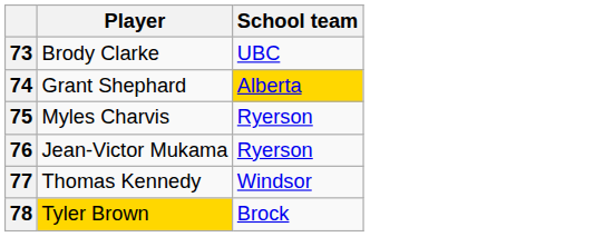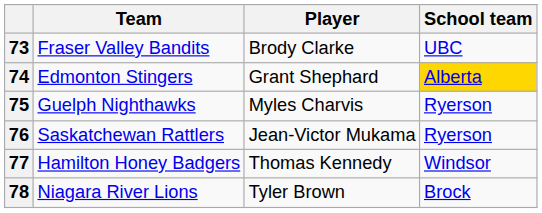+ column: Team | Fraser Valley Bandits | Edmonton Stingers | Guelph Nighthawks | Saskatchewan Rattlers | Hamilton Honey Badgers | Niagara River Lions
78 | Player: gold background -> no background
